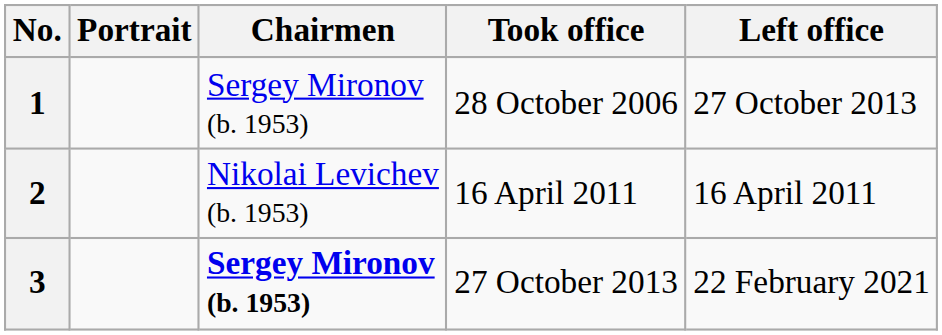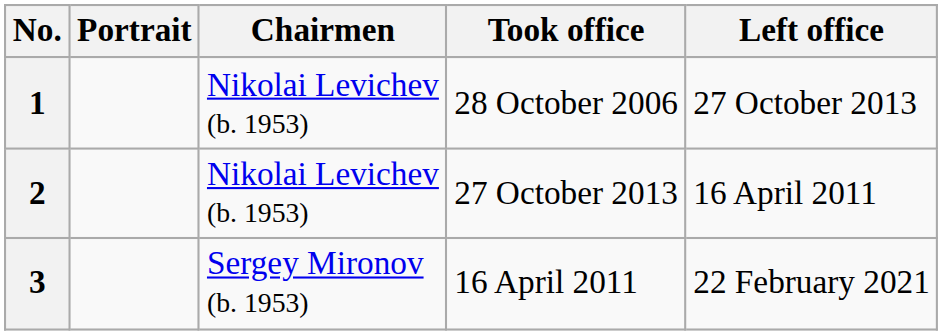1 | Chairmen: Sergey Mironov (b. 1953) -> Nikolai Levichev (b. 1953)
2 | Took office: 16 April 2011 -> 27 October 2013
3 | Chairmen: bold -> normal
3 | Took office: 27 October 2013 -> 16 April 2011
